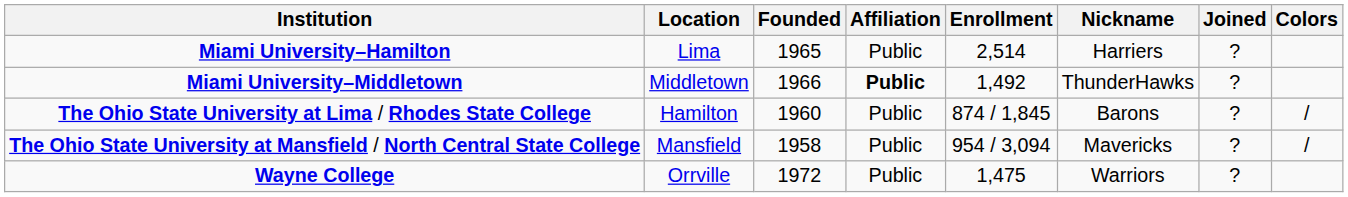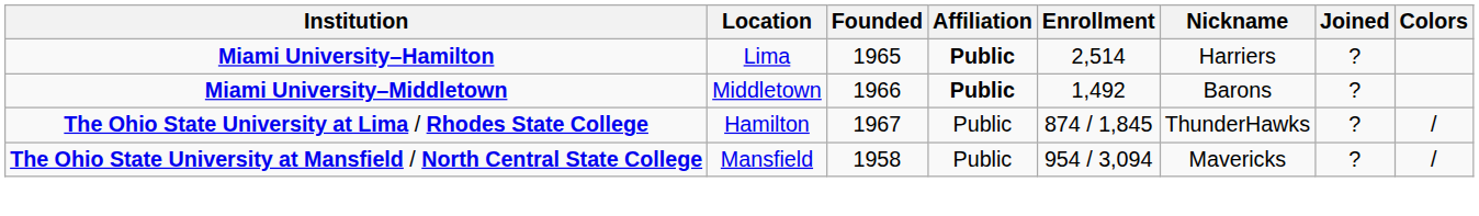Miami University–Hamilton | Affiliation: normal -> bold
Miami University–Middletown | Nickname: ThunderHawks -> Barons
The Ohio State University at Lima / Rhodes State College | Founded: 1960 -> 1967
The Ohio State University at Lima / Rhodes State College | Nickname: Barons -> ThunderHawks
- row: Wayne College | Orrville | 1972 | Public | 1,475 | Warriors | ?
